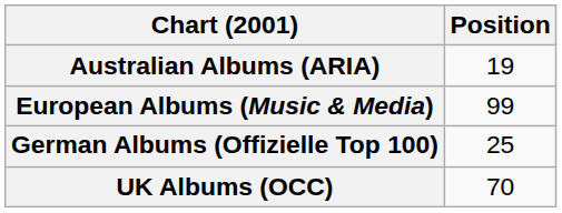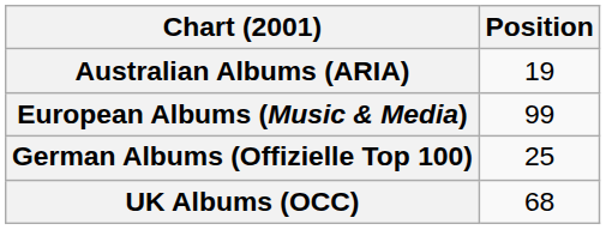UK Albums (OCC) | Position: 70 -> 68
